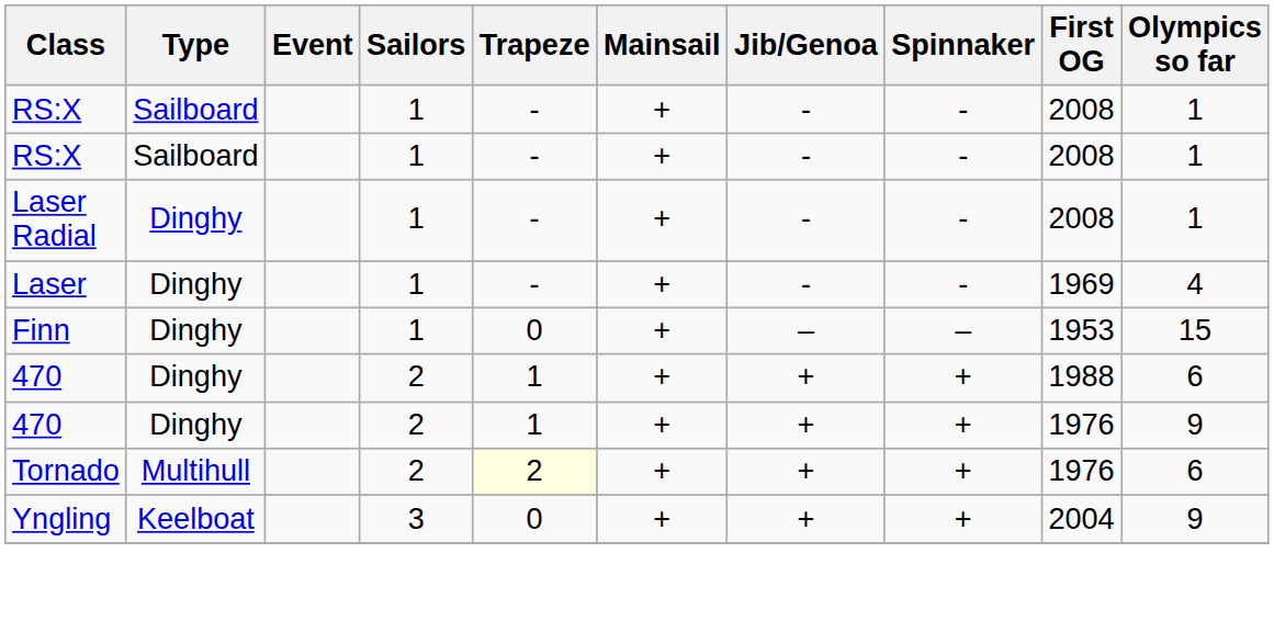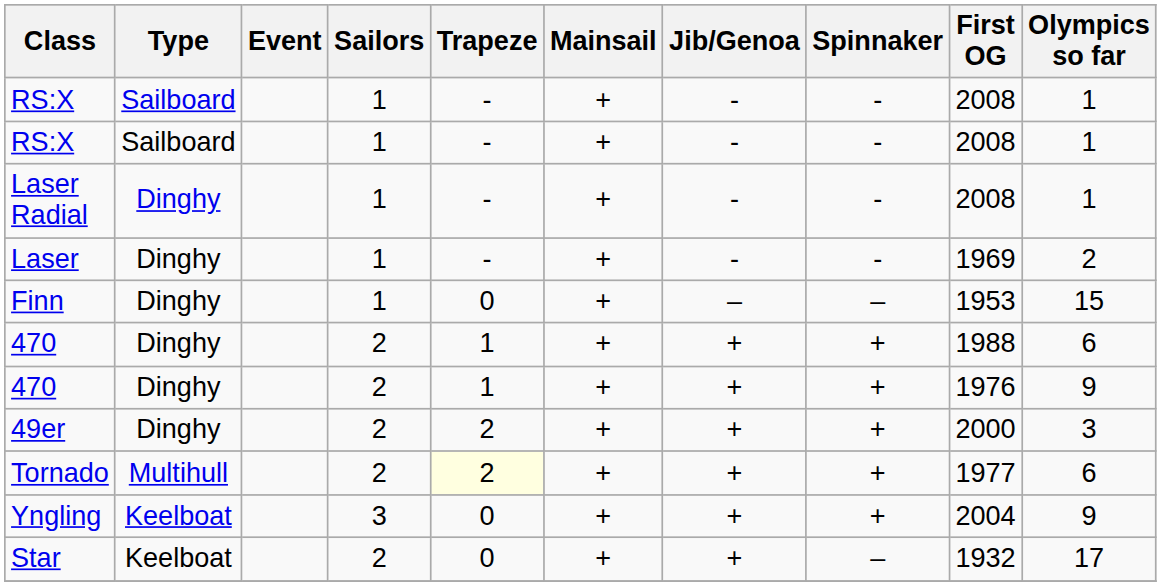Laser | Olympics so far: 4 -> 2
+ row: 49er | Dinghy | 2 | 2 | + | + | + | 2000 | 3
Tornado | First OG: 1976 -> 1977
+ row: Star | Keelboat | 2 | 0 | + | + | – | 1932 | 17
